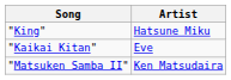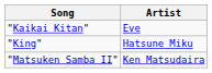rows swapped: "Kaikai Kitan" <-> "King"
